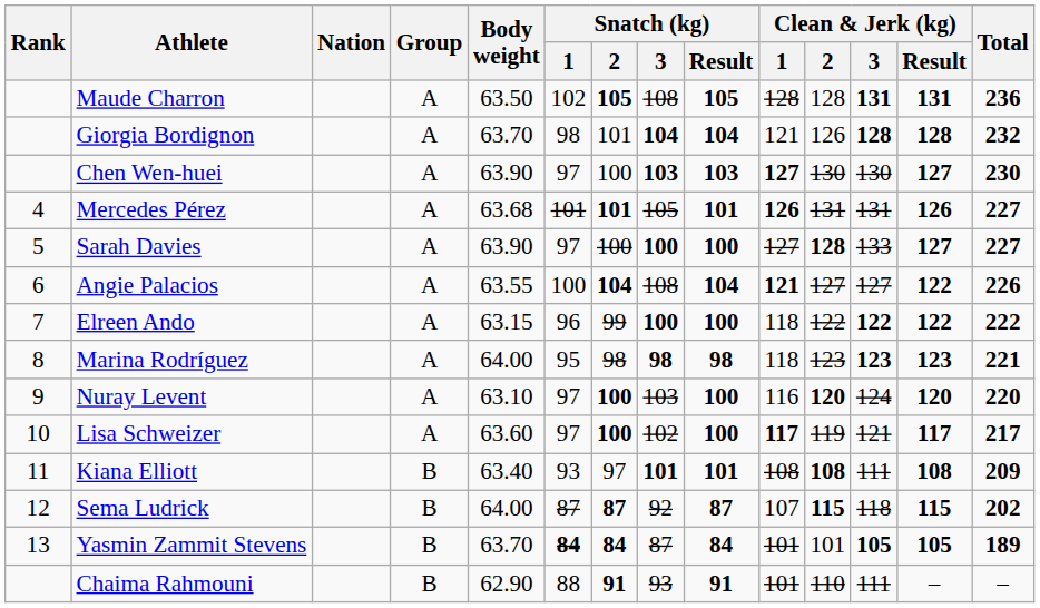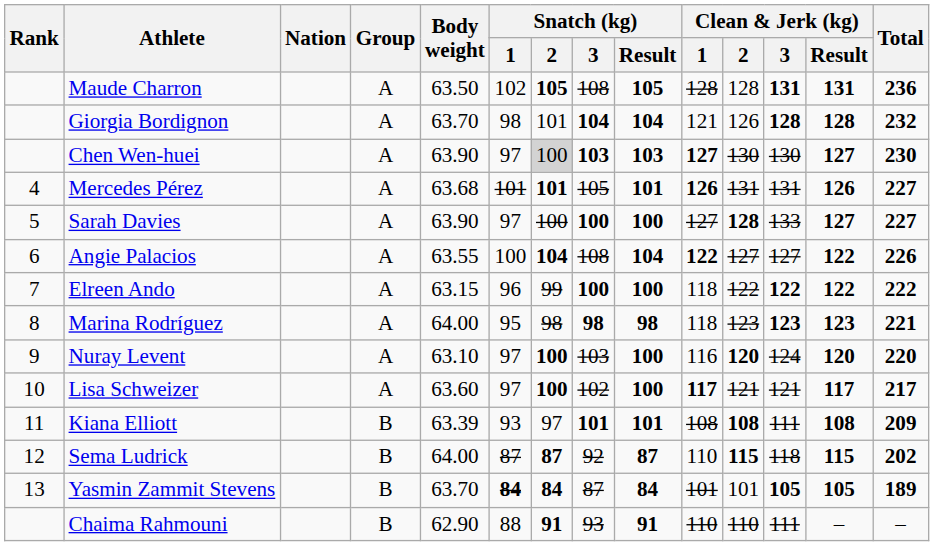Chen Wen-huei | Snatch (kg) / 2: no background -> lightgrey background
Angie Palacios | Clean & Jerk (kg) / 1: 121 -> 122
Lisa Schweizer | Clean & Jerk (kg) / 2: 119 -> 121
Kiana Elliott | Body weight: 63.40 -> 63.39
Sema Ludrick | Clean & Jerk (kg) / 1: 107 -> 110
Chaima Rahmouni | Clean & Jerk (kg) / 1: 101 -> 110
